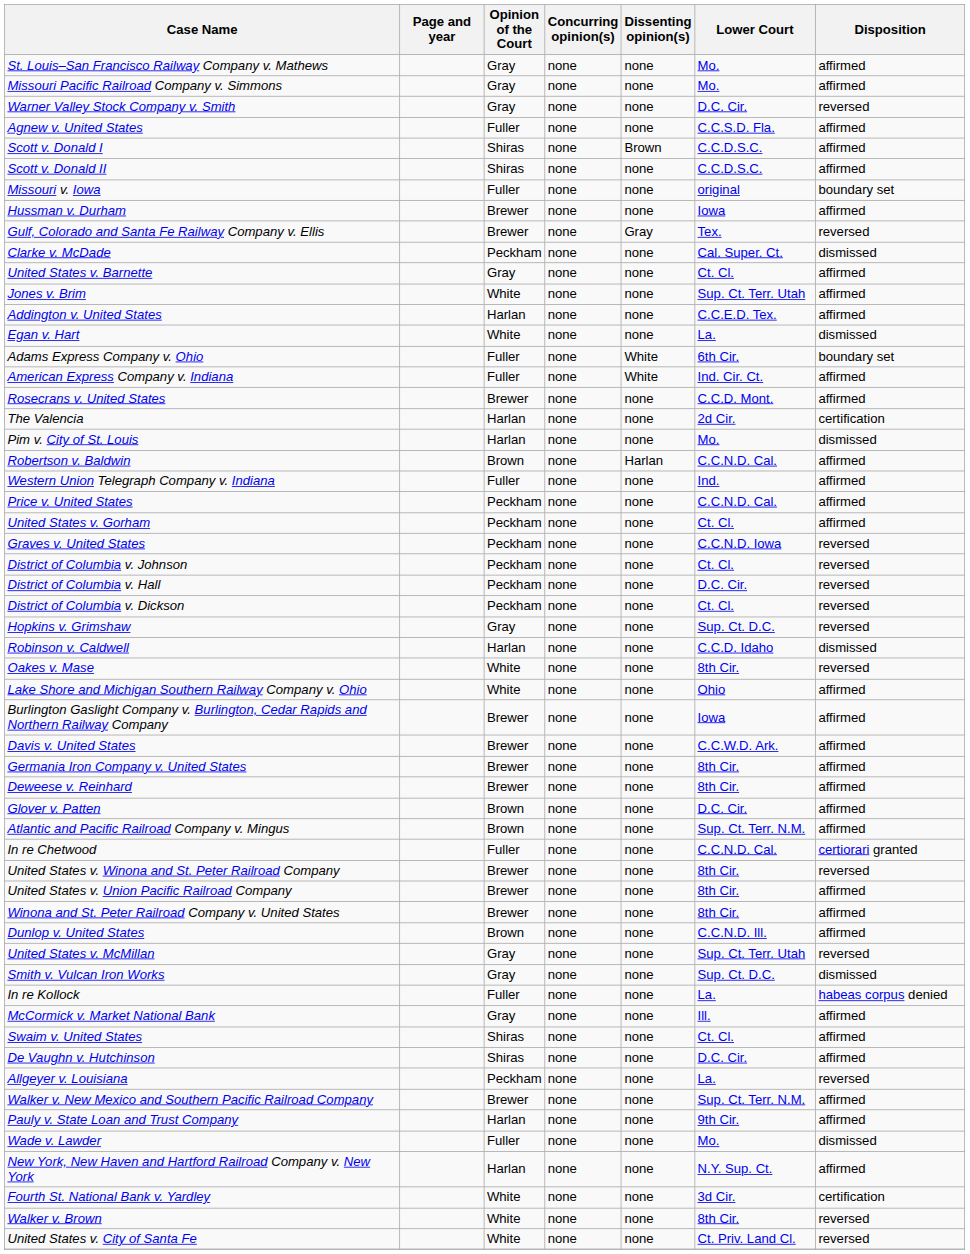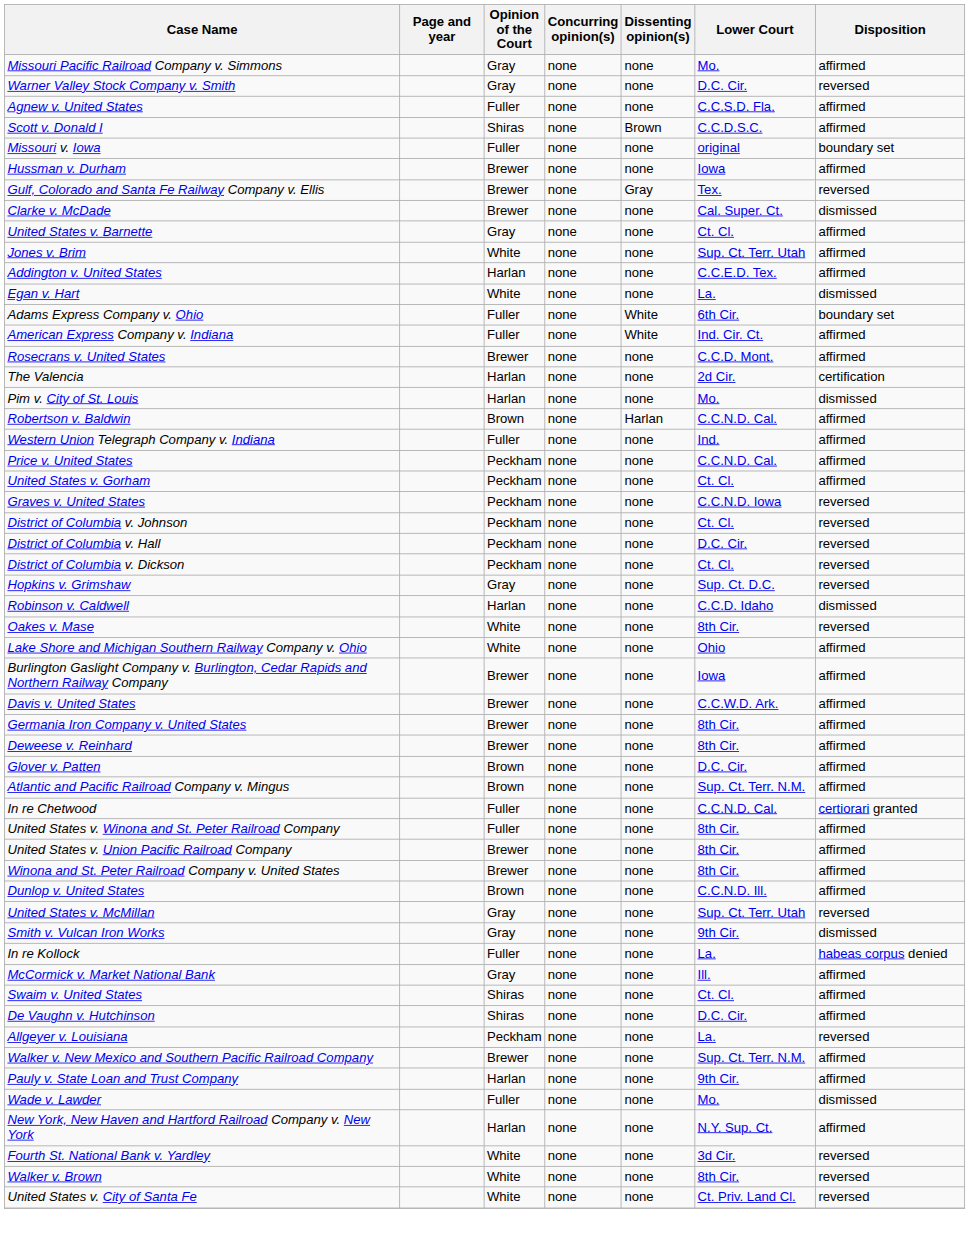- row: St. Louis–San Francisco Railway Company v. Mathews | Gray | none | none | Mo. | affirmed
- row: Scott v. Donald II | Shiras | none | none | C.C.D.S.C. | affirmed
Clarke v. McDade | Opinion of the Court: Peckham -> Brewer
United States v. Winona and St. Peter Railroad Company | Opinion of the Court: Brewer -> Fuller
United States v. Winona and St. Peter Railroad Company | Disposition: reversed -> affirmed
Smith v. Vulcan Iron Works | Lower Court: Sup. Ct. D.C. -> 9th Cir.
Fourth St. National Bank v. Yardley | Disposition: certification -> reversed
